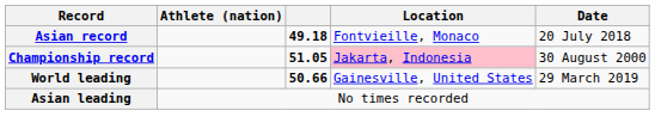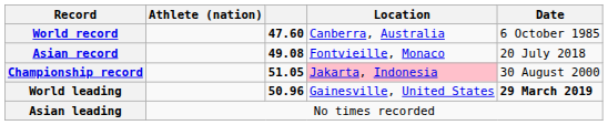+ row: World record | 47.60 | Canberra, Australia | 6 October 1985
Asian record | column 3: 49.18 -> 49.08
World leading | column 3: 50.66 -> 50.96
World leading | Date: normal -> bold
